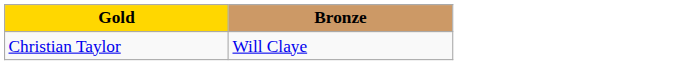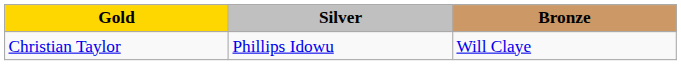+ column: Silver | Phillips Idowu
